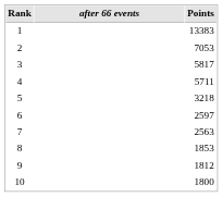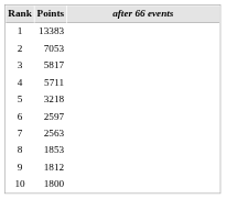columns swapped: after 66 events <-> Points
